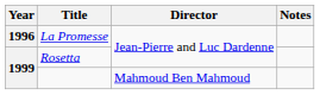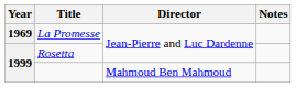La Promesse | Year: 1996 -> 1969
